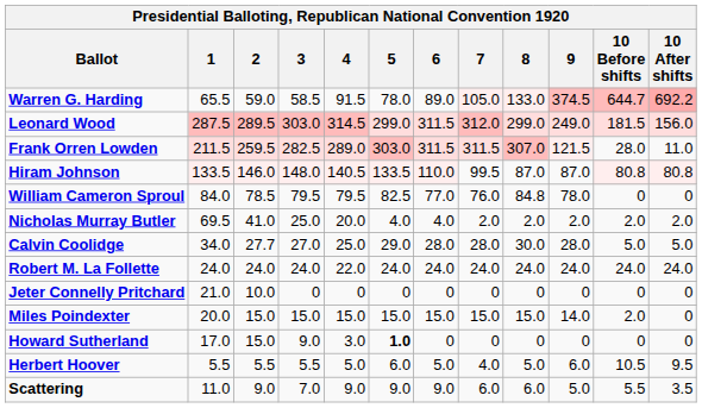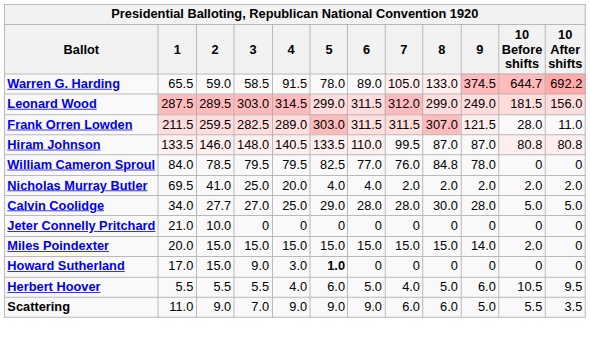- row: Robert M. La Follette | 24.0 | 24.0 | 24.0 | 22.0 | 24.0 | 24.0 | 24.0 | 24.0 | 24.0 | 24.0 | 24.0
Herbert Hoover | 4: 5.0 -> 4.0
